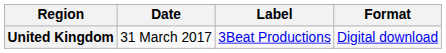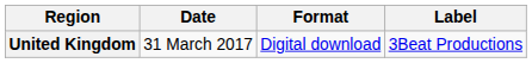columns swapped: Format <-> Label
